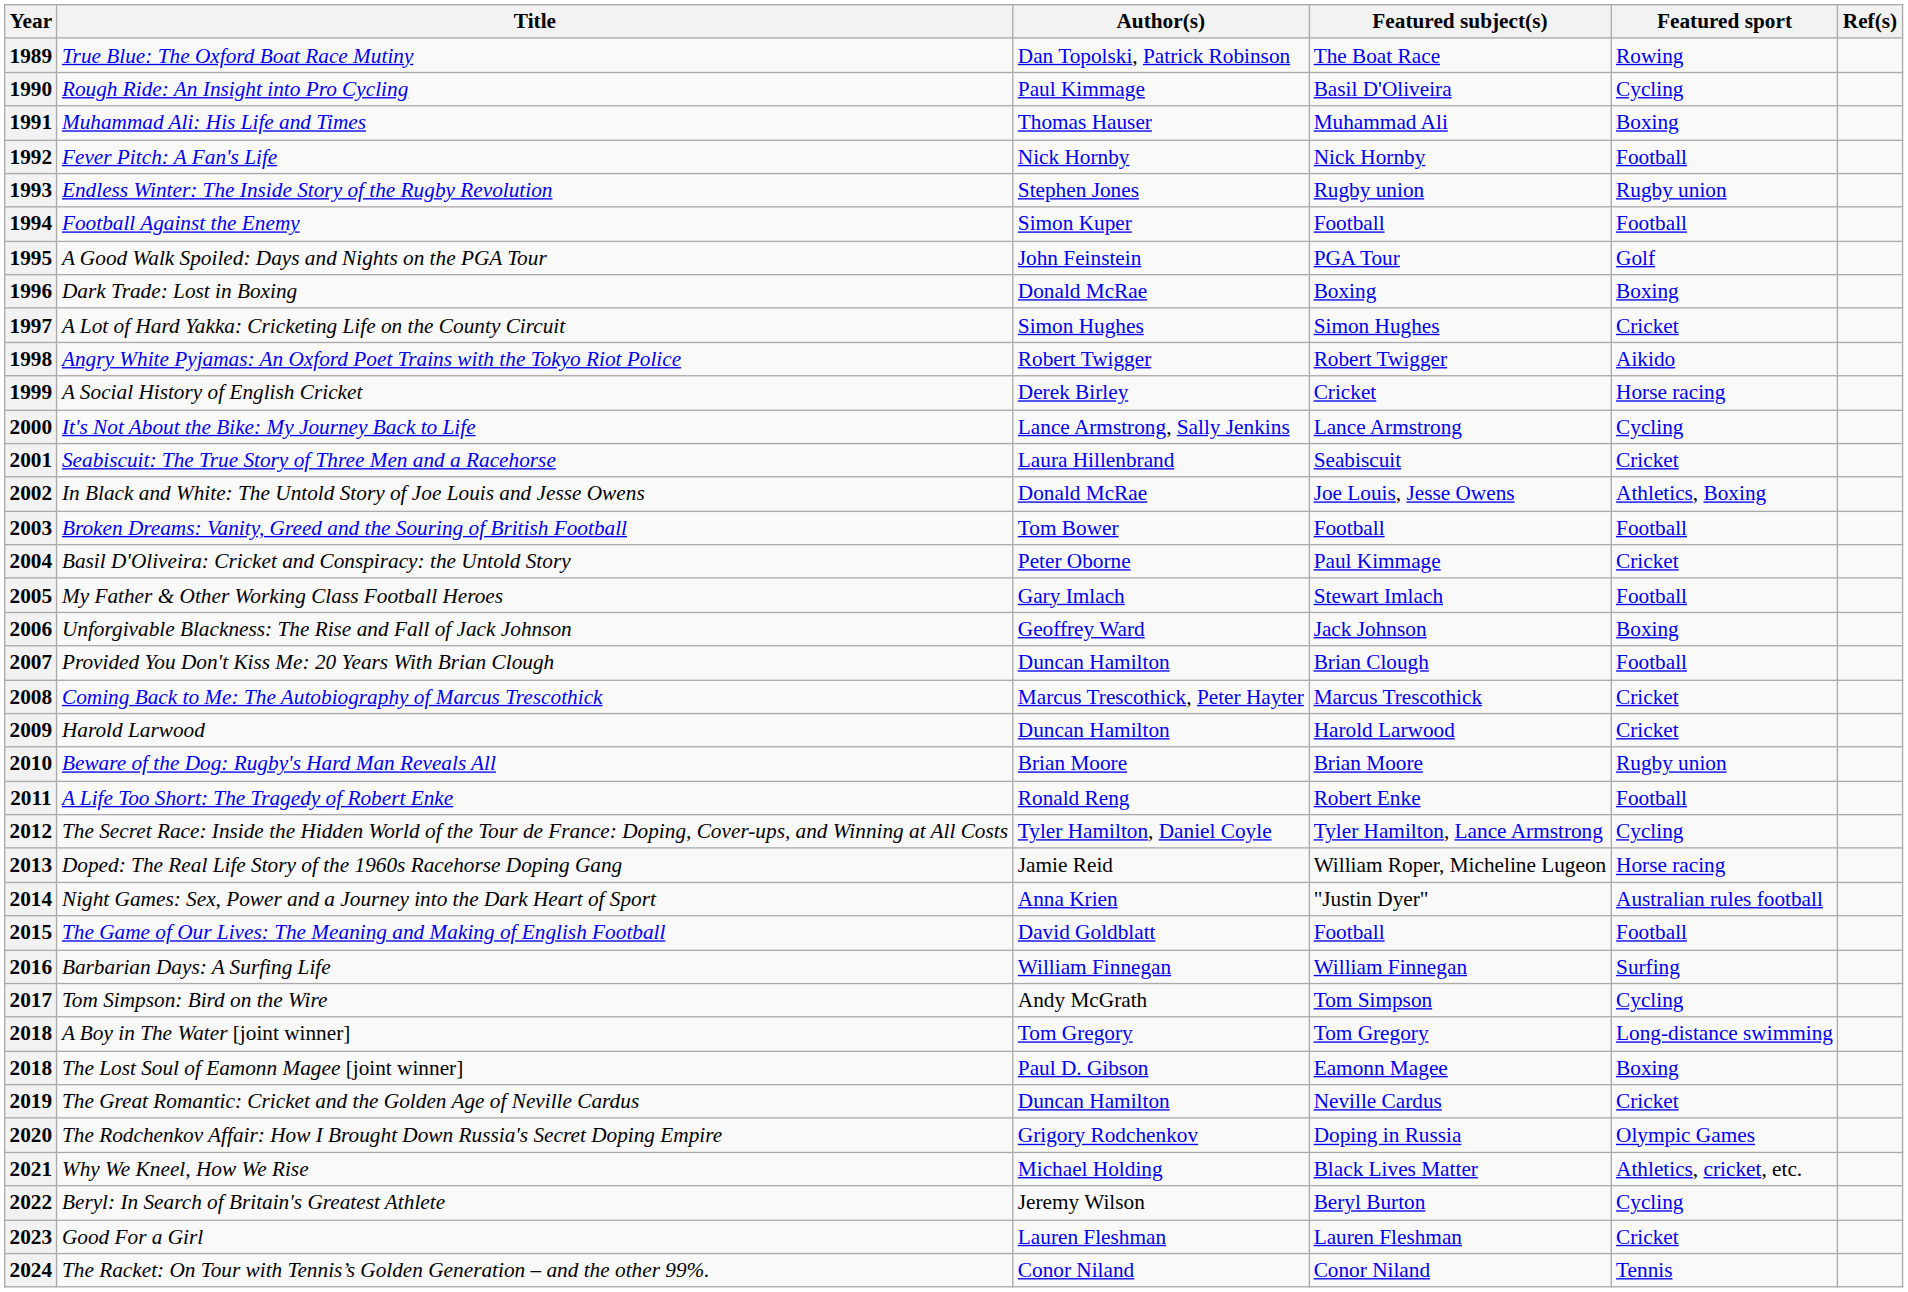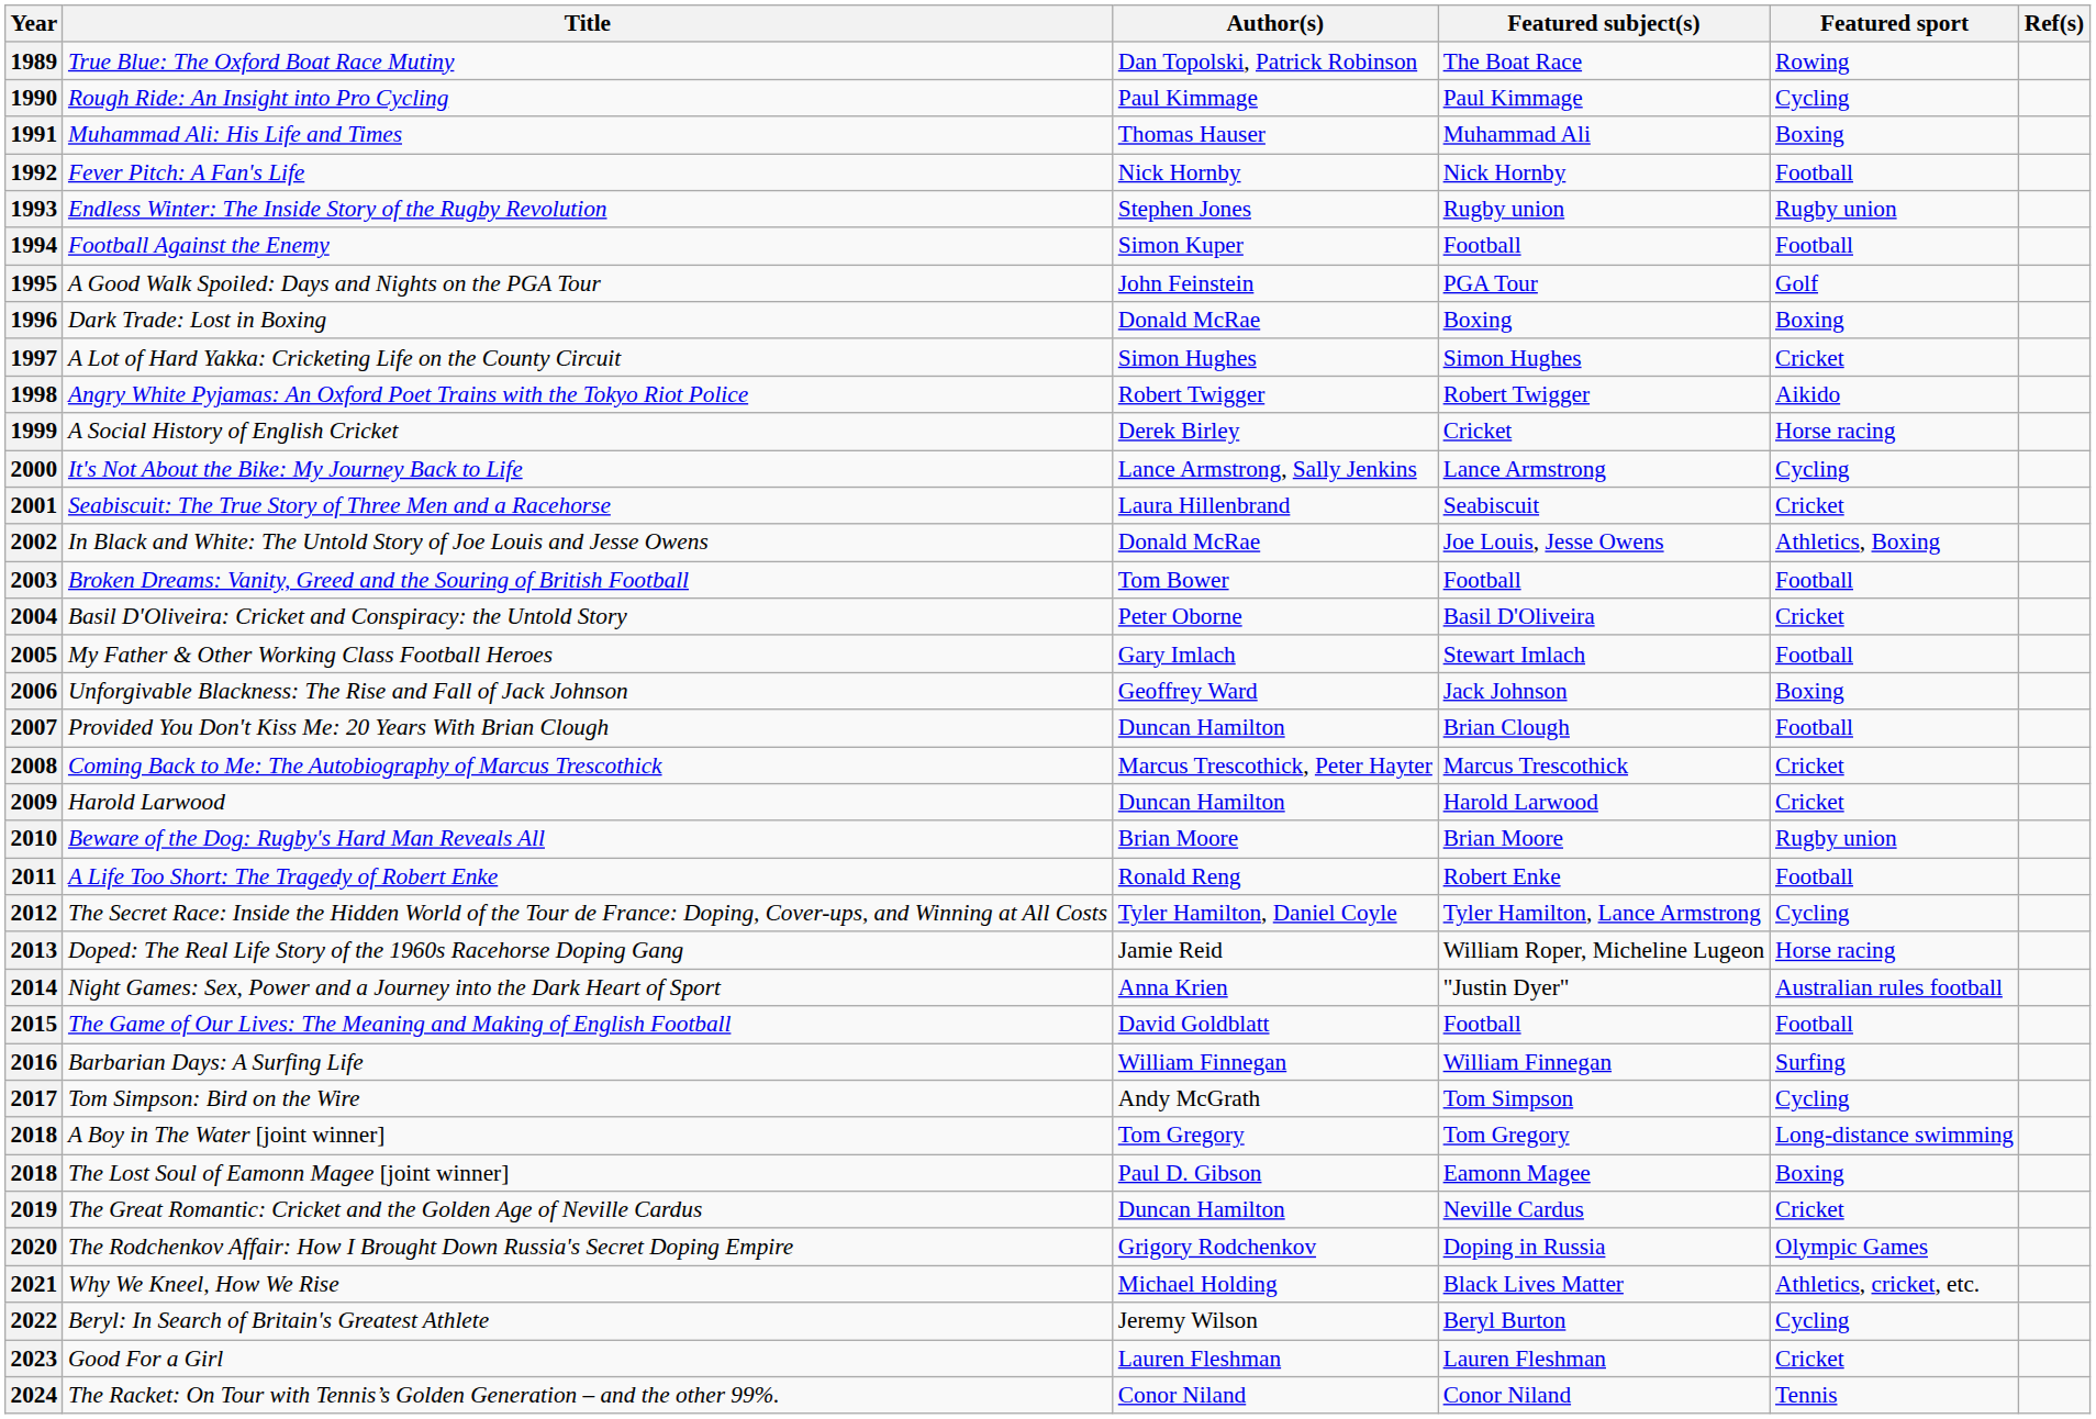1990 | Featured subject(s): Basil D'Oliveira -> Paul Kimmage
2004 | Featured subject(s): Paul Kimmage -> Basil D'Oliveira
